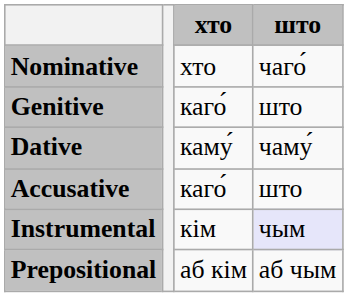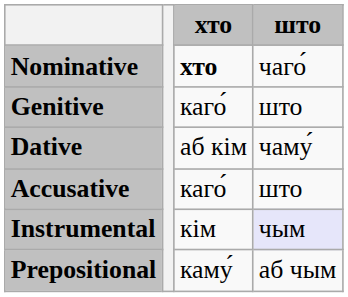Nominative | хто: normal -> bold
Dative | хто: каму́ -> аб кім
Prepositional | хто: аб кім -> каму́
